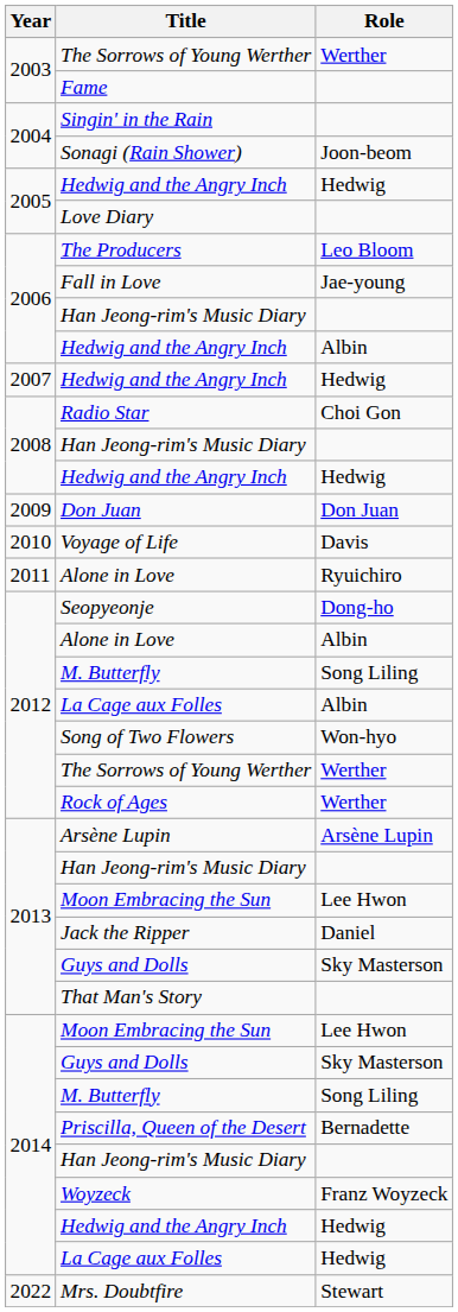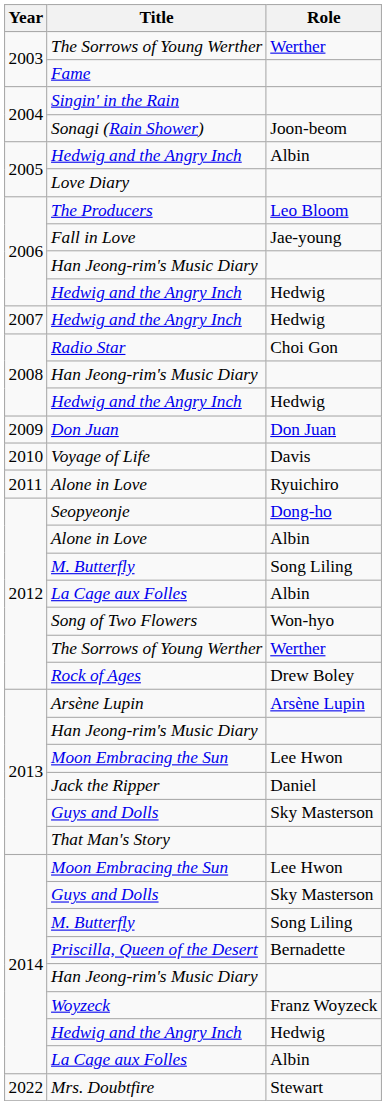2005 / Hedwig and the Angry Inch | Role: Hedwig -> Albin
2006 / Hedwig and the Angry Inch | Role: Albin -> Hedwig
Rock of Ages | Role: Werther -> Drew Boley
2014 / La Cage aux Folles | Role: Hedwig -> Albin
